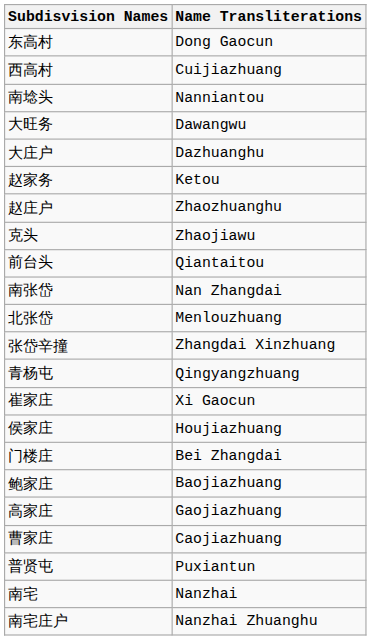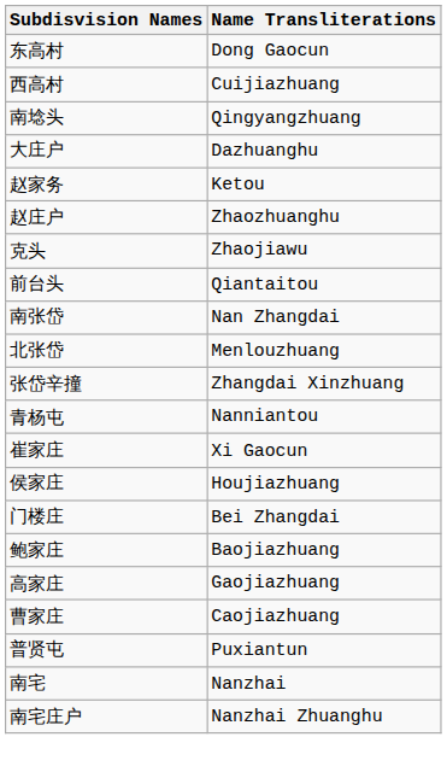南埝头 | Name Transliterations: Nanniantou -> Qingyangzhuang
- row: 大旺务 | Dawangwu
青杨屯 | Name Transliterations: Qingyangzhuang -> Nanniantou
